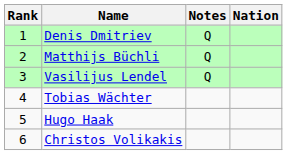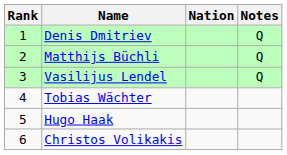columns swapped: Nation <-> Notes
